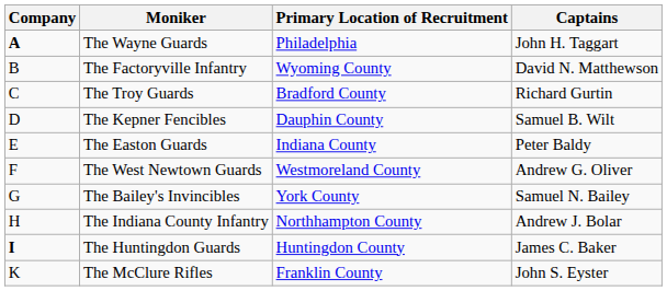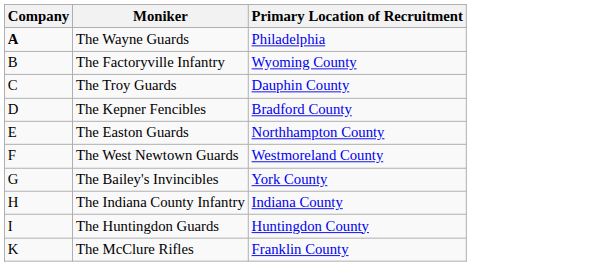- column: Captains | John H. Taggart | David N. Matthewson | Richard Gurtin | Samuel B. Wilt | Peter Baldy | Andrew G. Oliver | Samuel N. Bailey | Andrew J. Bolar | James C. Baker | John S. Eyster
The Troy Guards | Primary Location of Recruitment: Bradford County -> Dauphin County
The Kepner Fencibles | Primary Location of Recruitment: Dauphin County -> Bradford County
The Easton Guards | Primary Location of Recruitment: Indiana County -> Northhampton County
The Indiana County Infantry | Primary Location of Recruitment: Northhampton County -> Indiana County
The Huntingdon Guards | Company: bold -> normal
